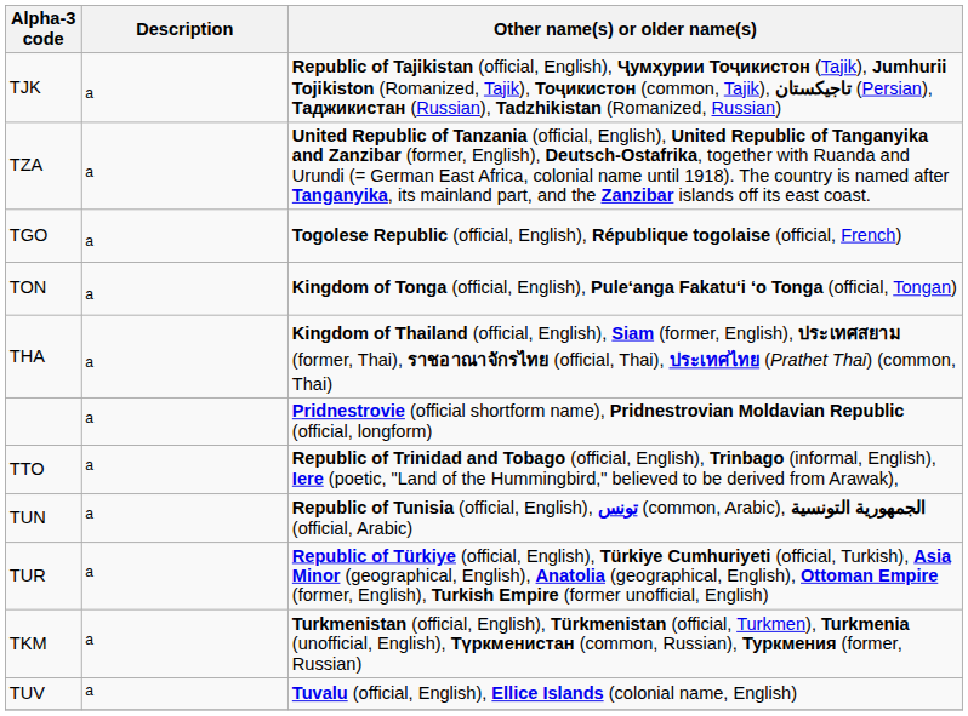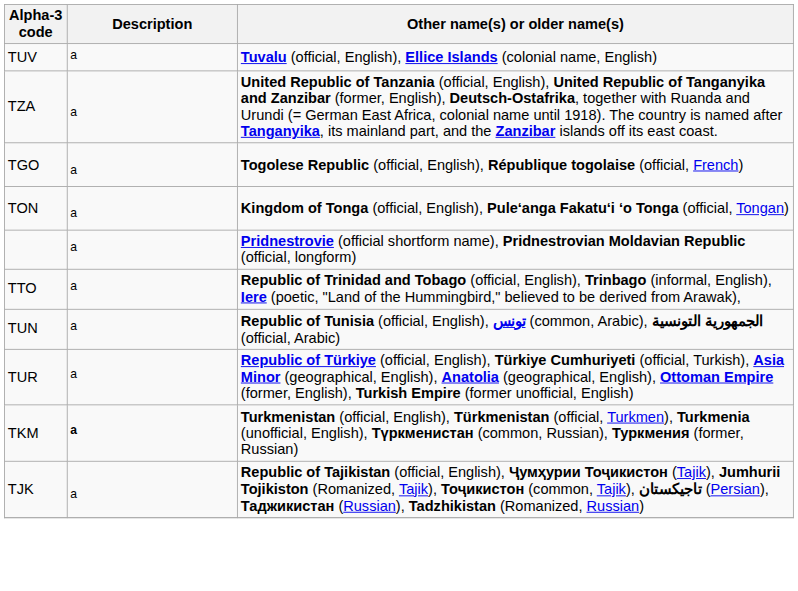rows swapped: TJK <-> TUV
- row: THA | a | Kingdom of Thailand (official, English), Siam (former, English), ประเทศสยาม (former, Thai), ราชอาณาจักรไทย (official, Thai), ประเทศไทย (Prathet Thai) (common, Thai)
TKM | Description: normal -> bold
